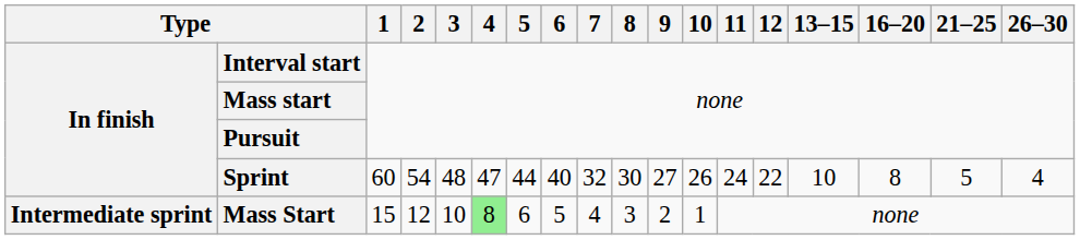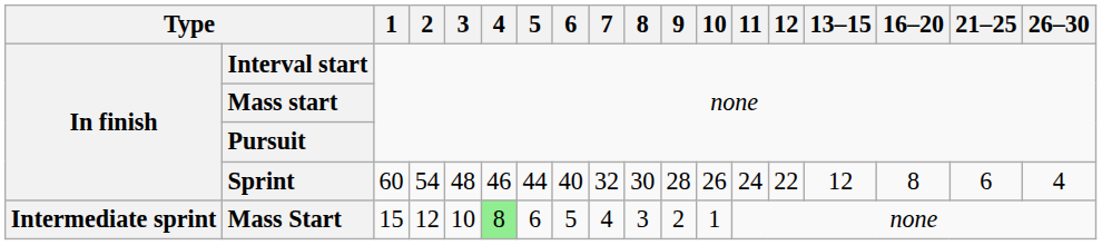Sprint | 4: 47 -> 46
Sprint | 9: 27 -> 28
Sprint | 13–15: 10 -> 12
Sprint | 21–25: 5 -> 6
